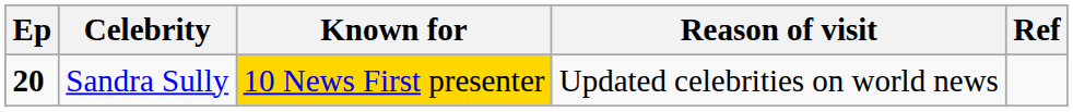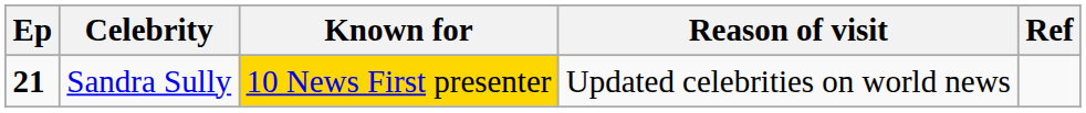Sandra Sully | Ep: 20 -> 21
